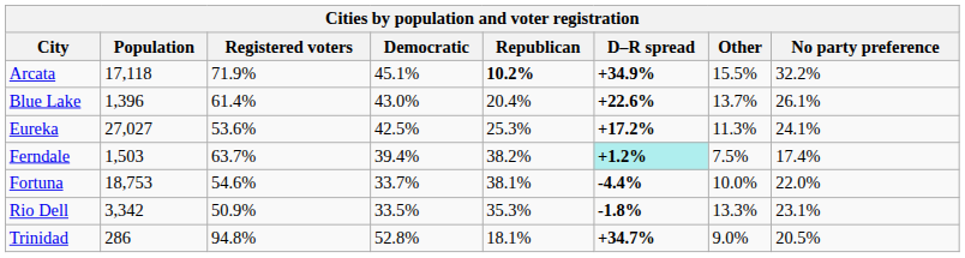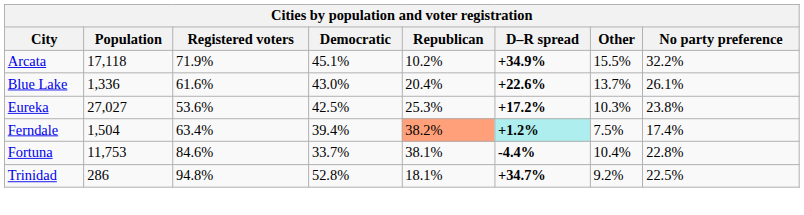Arcata | Republican: bold -> normal
Blue Lake | Population: 1,396 -> 1,336
Blue Lake | Registered voters: 61.4% -> 61.6%
Eureka | Other: 11.3% -> 10.3%
Eureka | No party preference: 24.1% -> 23.8%
Ferndale | Population: 1,503 -> 1,504
Ferndale | Registered voters: 63.7% -> 63.4%
Ferndale | Republican: no background -> lightsalmon background
Fortuna | Population: 18,753 -> 11,753
Fortuna | Registered voters: 54.6% -> 84.6%
Fortuna | Other: 10.0% -> 10.4%
Fortuna | No party preference: 22.0% -> 22.8%
- row: Rio Dell | 3,342 | 50.9% | 33.5% | 35.3% | -1.8% | 13.3% | 23.1%
Trinidad | Other: 9.0% -> 9.2%
Trinidad | No party preference: 20.5% -> 22.5%
